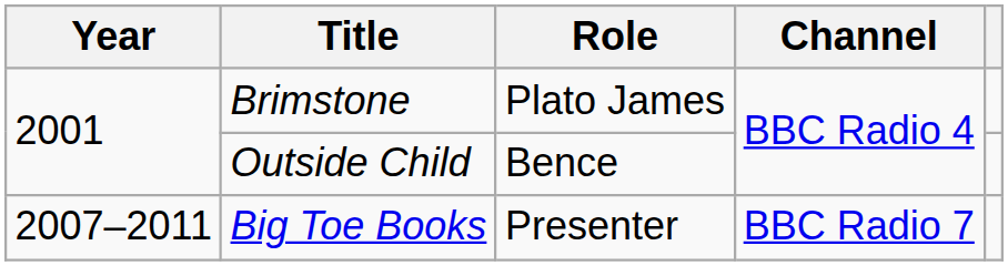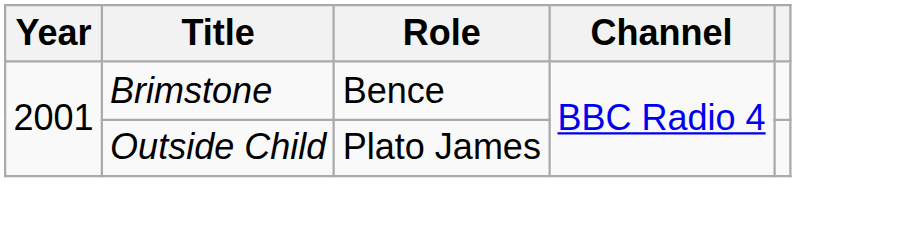Brimstone | Role: Plato James -> Bence
Outside Child | Role: Bence -> Plato James
- row: 2007–2011 | Big Toe Books | Presenter | BBC Radio 7
